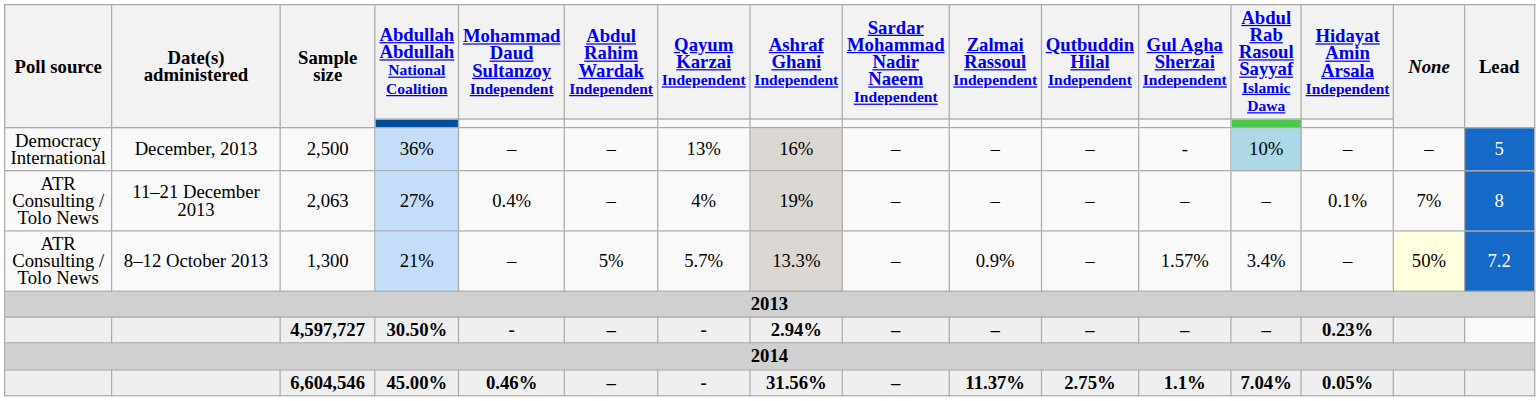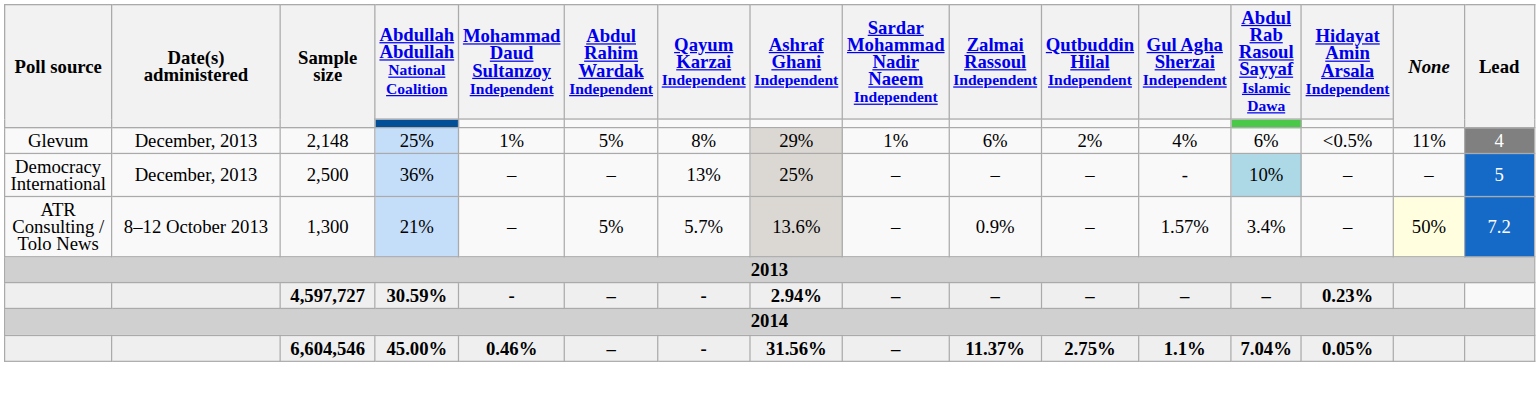+ row: Glevum | December, 2013 | 2,148 | 25% | 1% | 5% | 8% | 29% | 1% | 6% | 2% | 4% | 6% | <0.5% | 11% | 4
2,500 | Ashraf Ghani Independent: 16% -> 25%
- row: ATR Consulting / Tolo News | 11–21 December 2013 | 2,063 | 27% | 0.4% | – | 4% | 19% | – | – | – | – | – | 0.1% | 7% | 8
1,300 | Ashraf Ghani Independent: 13.3% -> 13.6%
4,597,727 | Abdullah Abdullah National Coalition: 30.50% -> 30.59%
